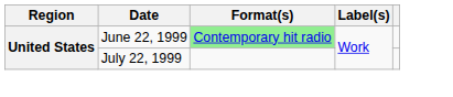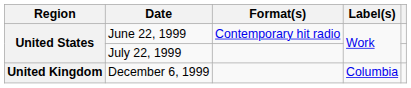June 22, 1999 | Format(s): lightgreen background -> no background
+ row: United Kingdom | December 6, 1999 | Columbia
